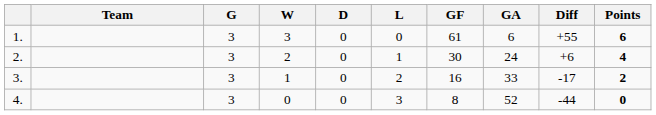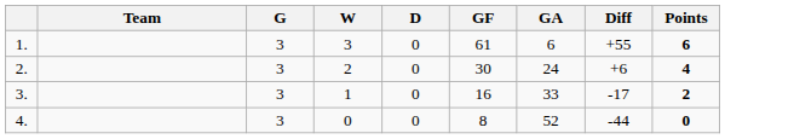- column: L | 0 | 1 | 2 | 3
